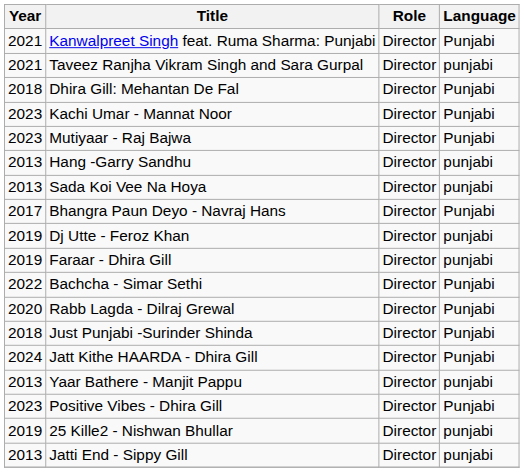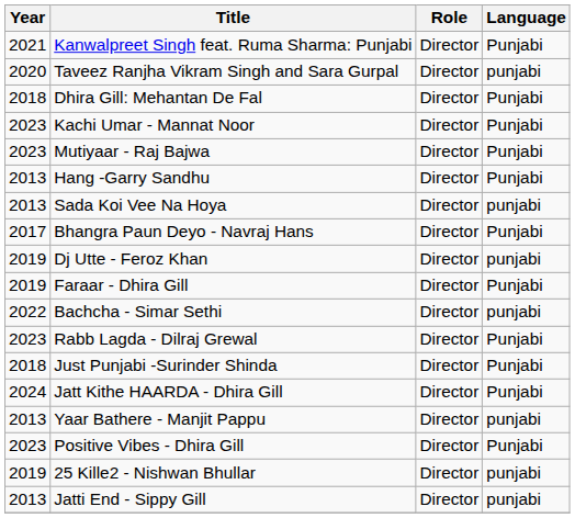Taveez Ranjha Vikram Singh and Sara Gurpal | Year: 2021 -> 2020
Hang -Garry Sandhu | Language: punjabi -> Punjabi
Faraar - Dhira Gill | Language: punjabi -> Punjabi
Bachcha - Simar Sethi | Language: Punjabi -> punjabi
Rabb Lagda - Dilraj Grewal | Year: 2020 -> 2023
